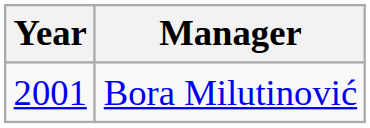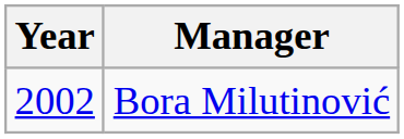Bora Milutinović | Year: 2001 -> 2002
